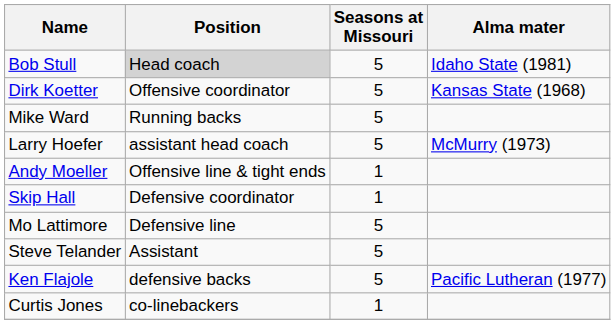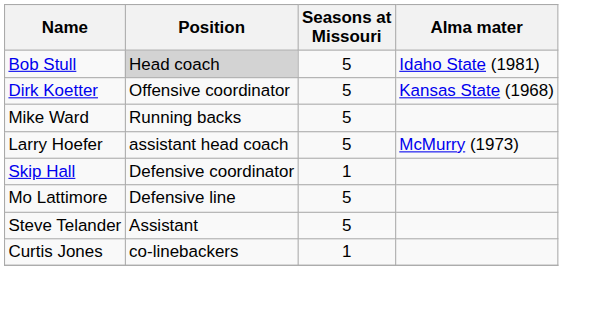- row: Andy Moeller | Offensive line & tight ends | 1
- row: Ken Flajole | defensive backs | 5 | Pacific Lutheran (1977)
